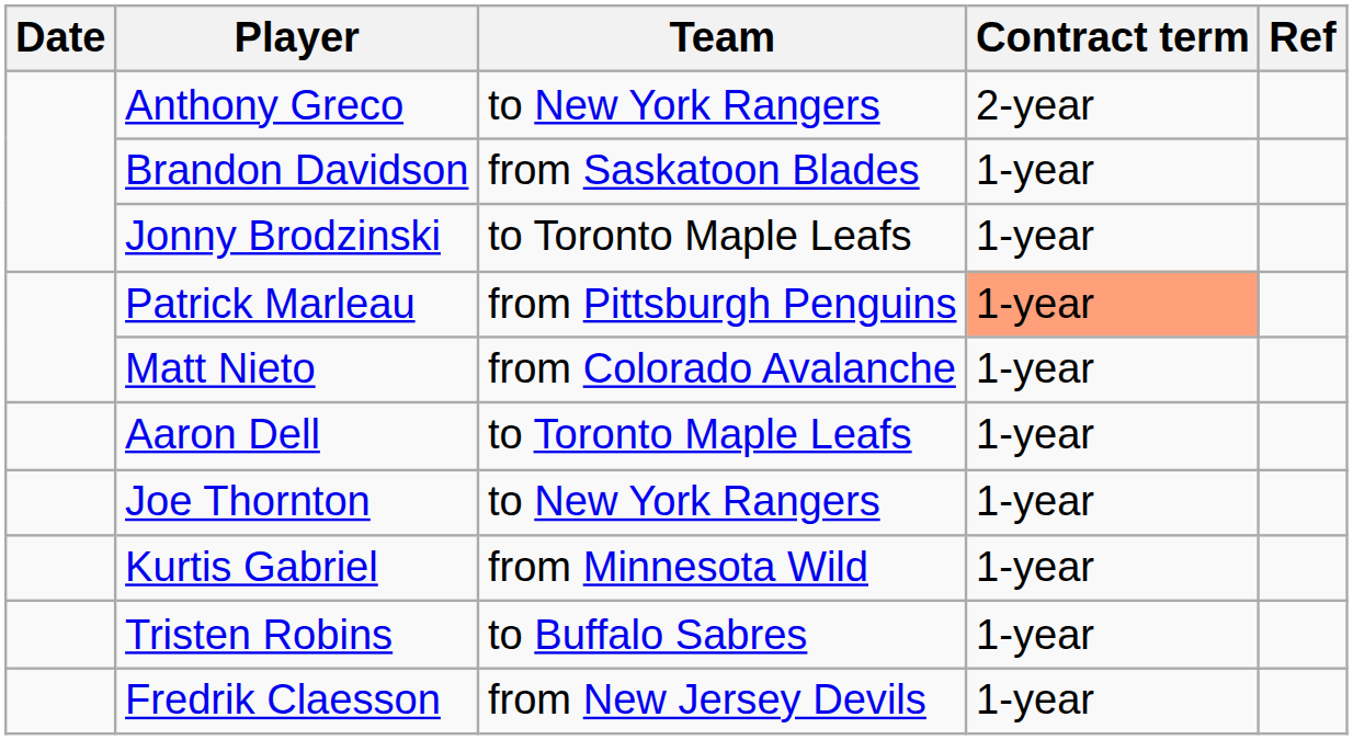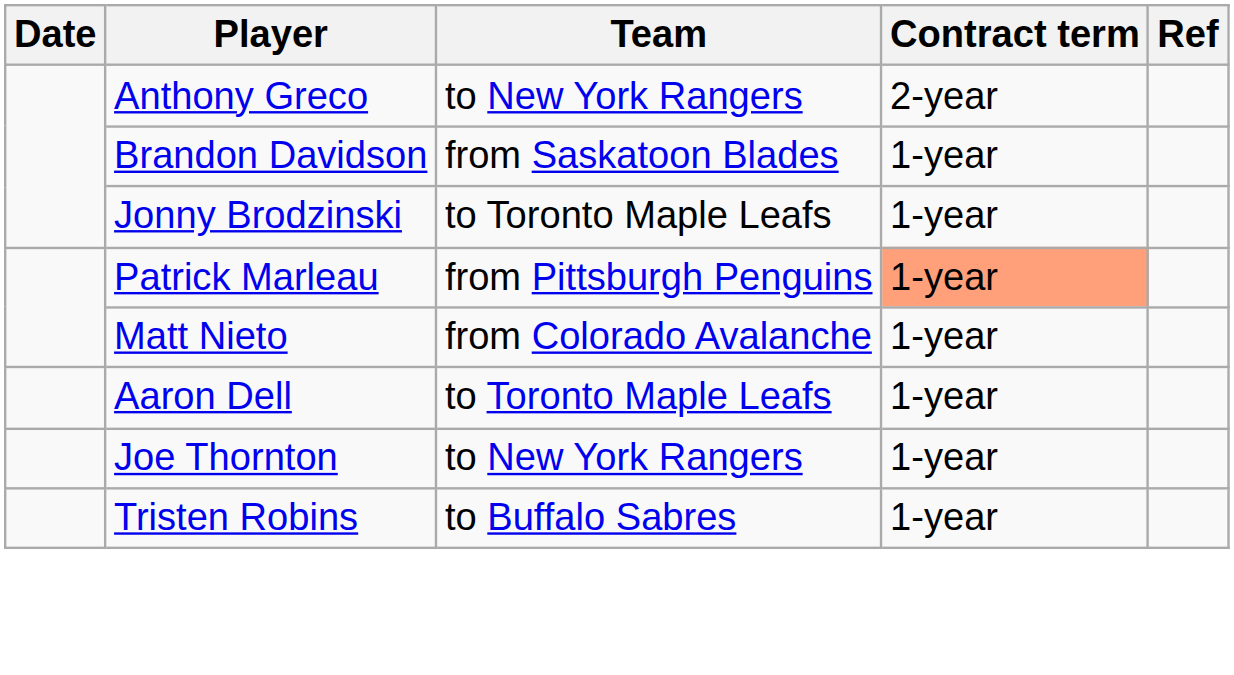- row: Kurtis Gabriel | from Minnesota Wild | 1-year
- row: Fredrik Claesson | from New Jersey Devils | 1-year
